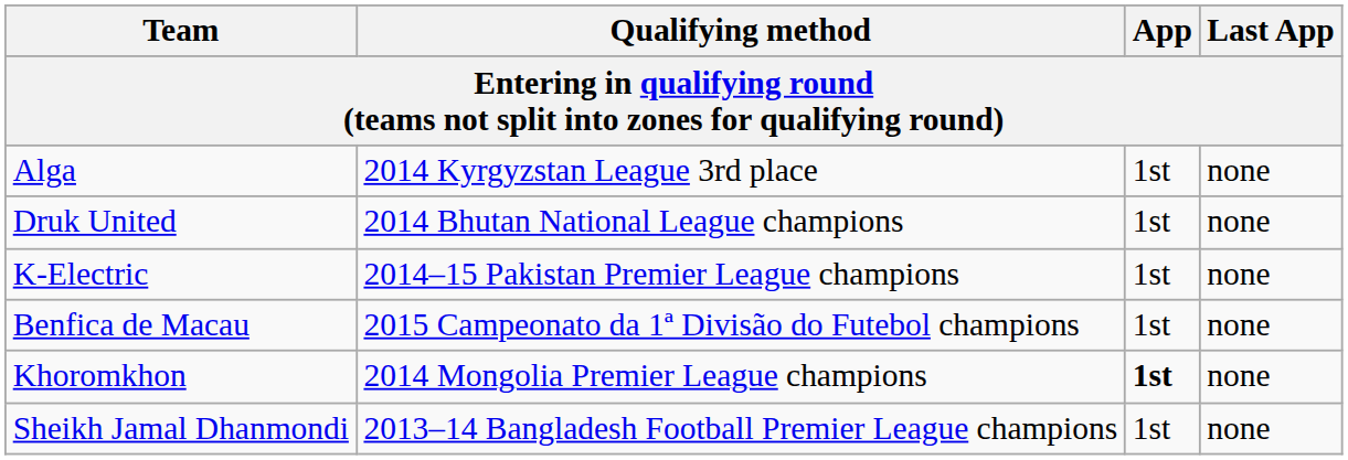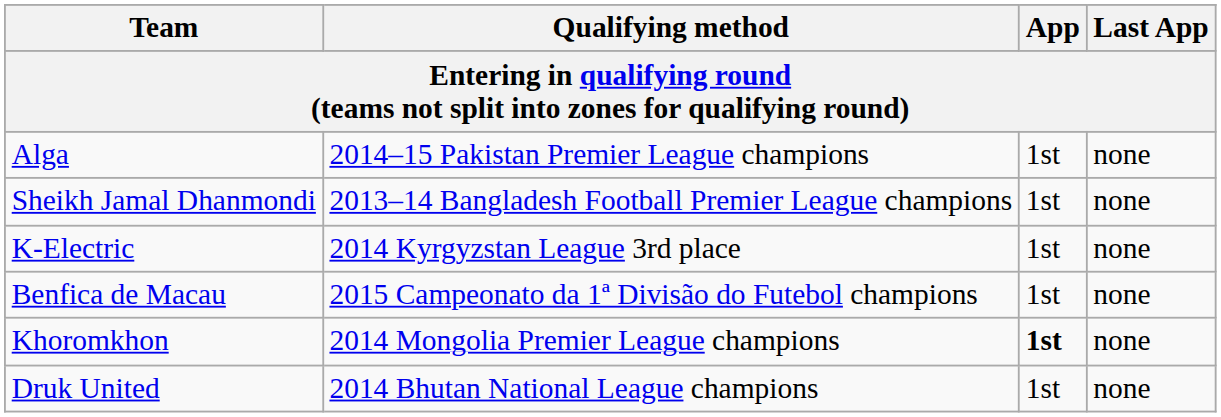Alga | Qualifying method: 2014 Kyrgyzstan League 3rd place -> 2014–15 Pakistan Premier League champions
rows swapped: Sheikh Jamal Dhanmondi <-> Druk United
K-Electric | Qualifying method: 2014–15 Pakistan Premier League champions -> 2014 Kyrgyzstan League 3rd place
